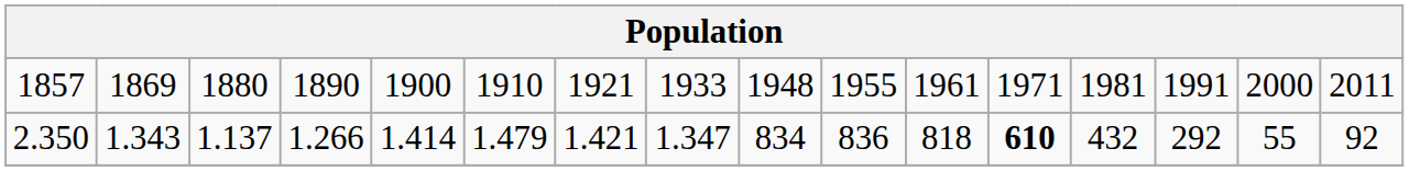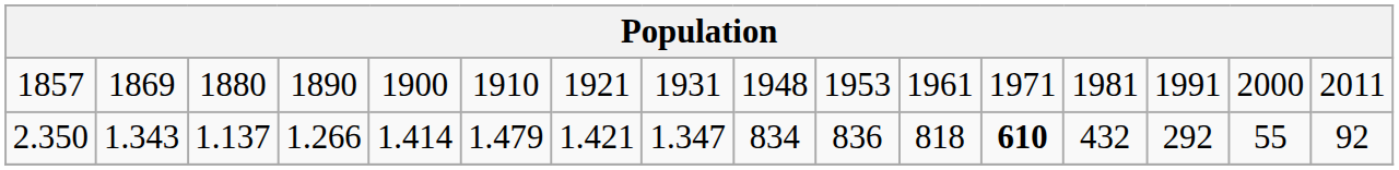1857 | column 8: 1933 -> 1931
1857 | column 10: 1955 -> 1953
